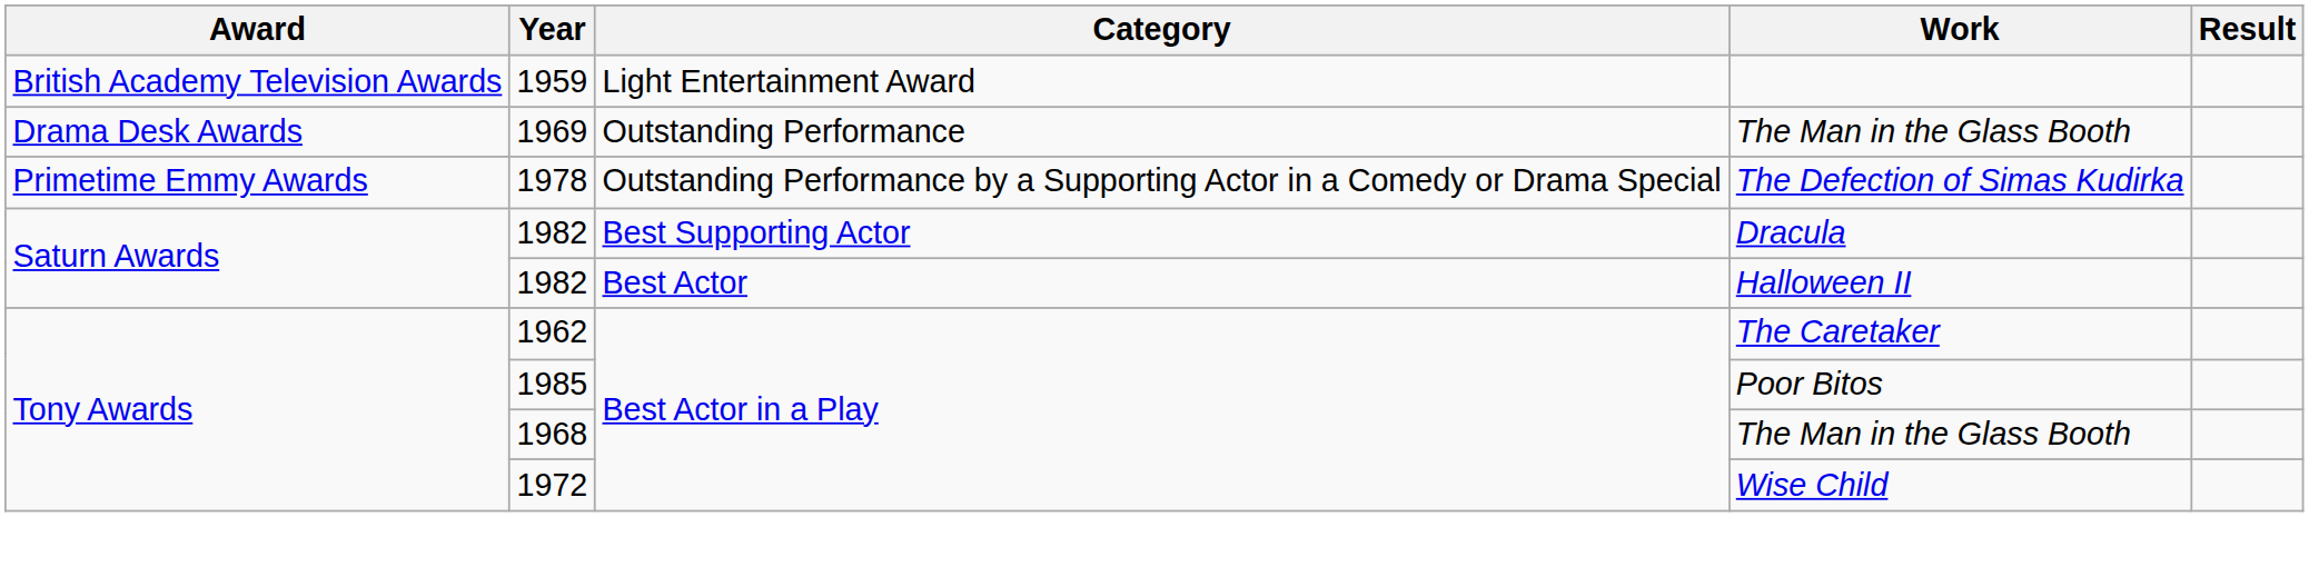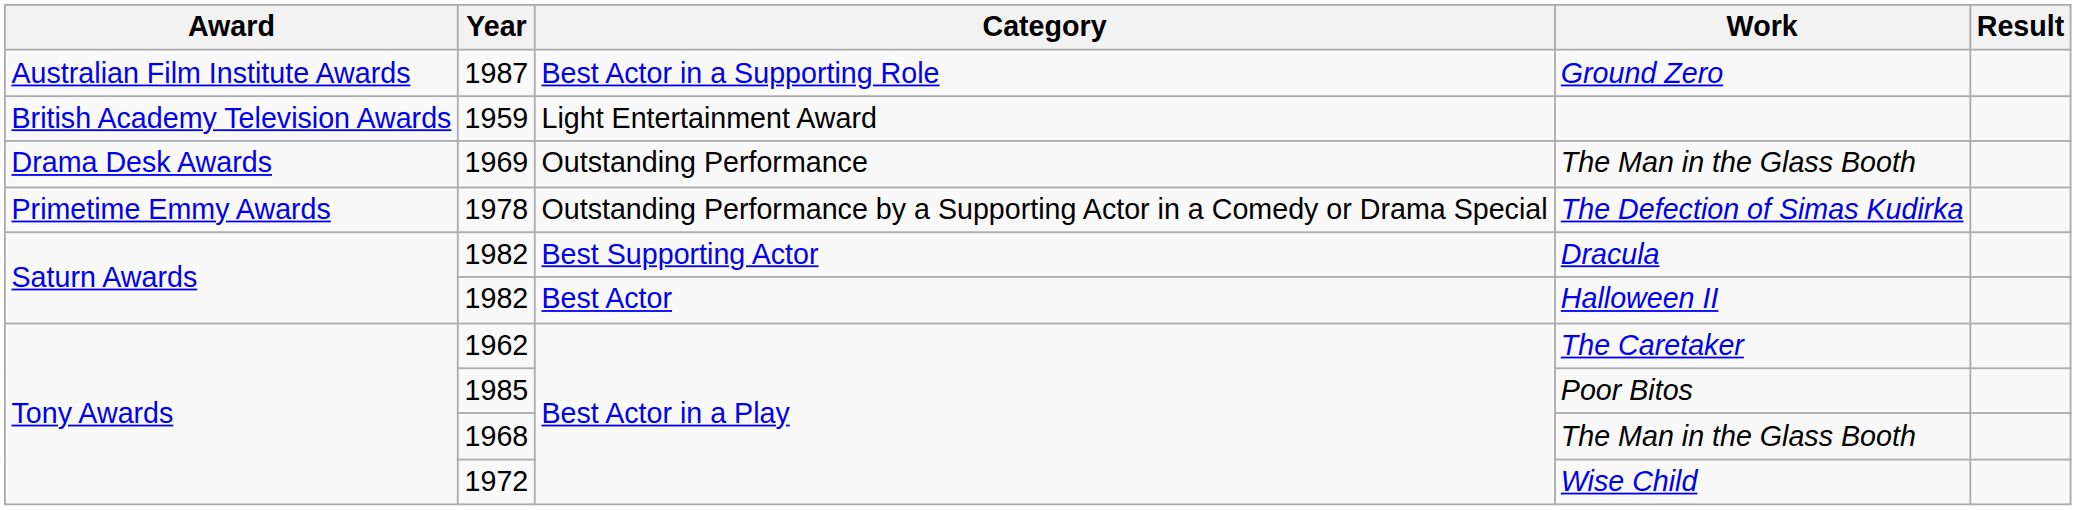+ row: Australian Film Institute Awards | 1987 | Best Actor in a Supporting Role | Ground Zero
